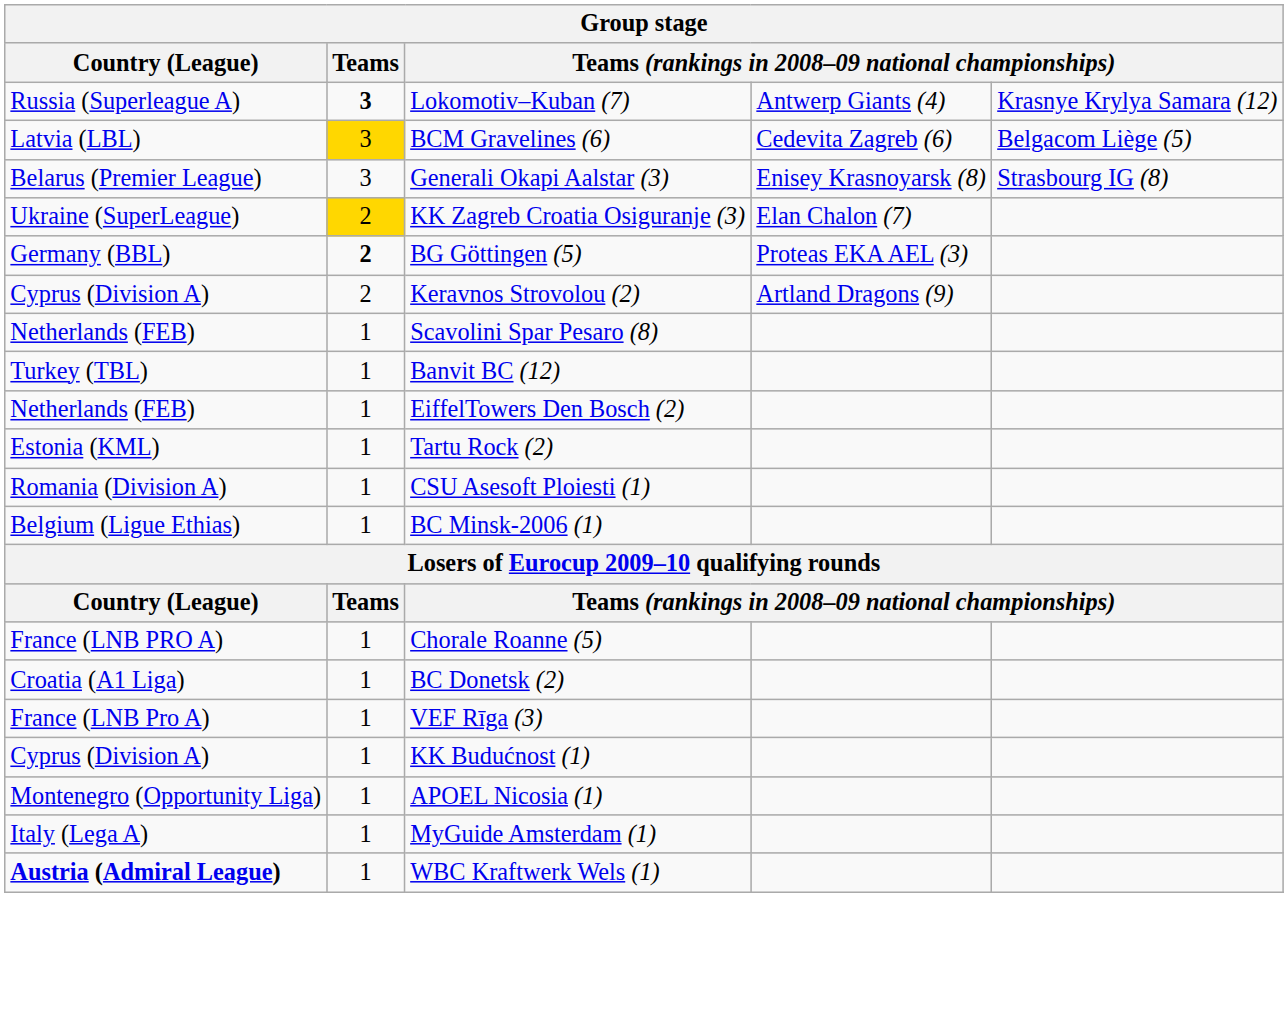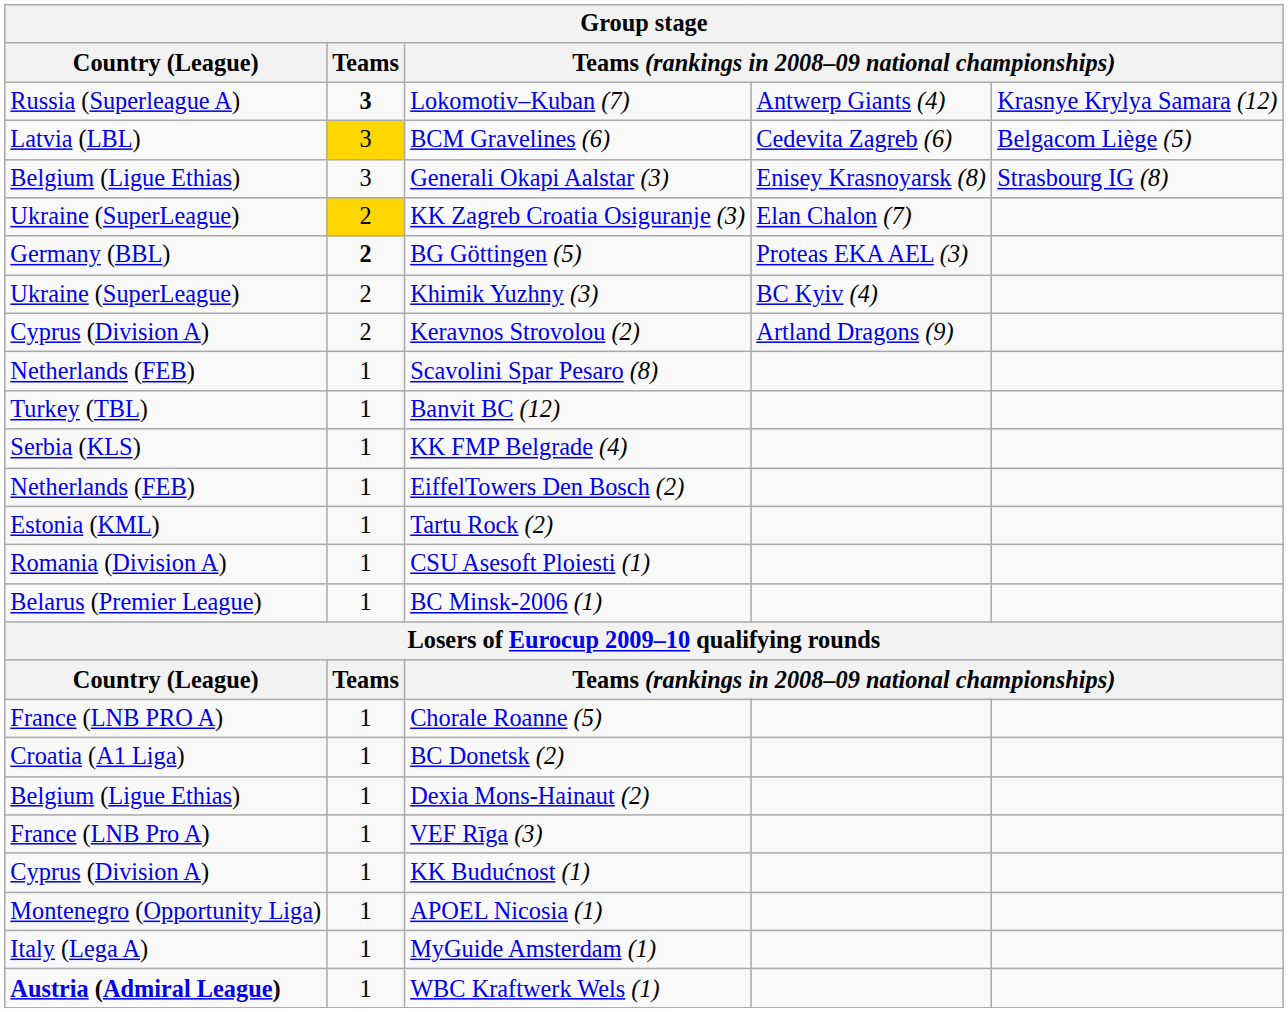Generali Okapi Aalstar (3) | Country (League): Belarus (Premier League) -> Belgium (Ligue Ethias)
+ row: Ukraine (SuperLeague) | 2 | Khimik Yuzhny (3) | BC Kyiv (4)
+ row: Serbia (KLS) | 1 | KK FMP Belgrade (4)
BC Minsk-2006 (1) | Country (League): Belgium (Ligue Ethias) -> Belarus (Premier League)
+ row: Belgium (Ligue Ethias) | 1 | Dexia Mons-Hainaut (2)
